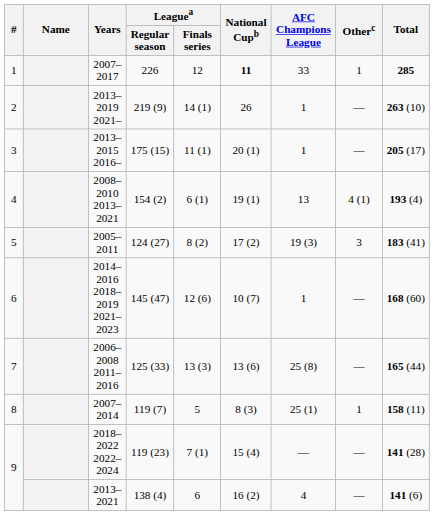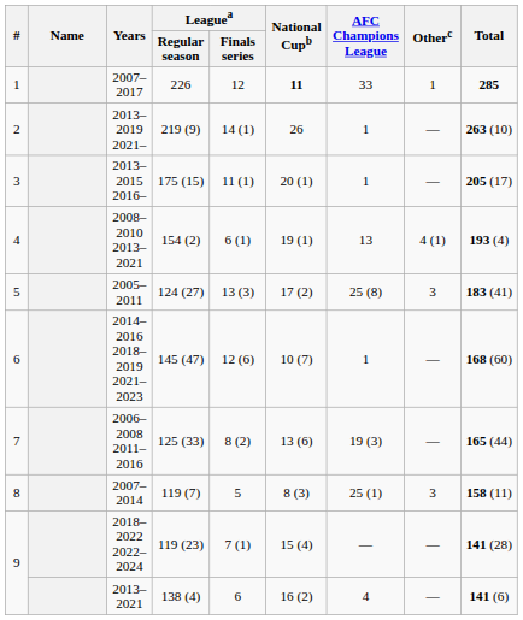2005–2011 | Leaguea / Finals series: 8 (2) -> 13 (3)
2005–2011 | AFC Champions League: 19 (3) -> 25 (8)
2006–2008 2011–2016 | Leaguea / Finals series: 13 (3) -> 8 (2)
2006–2008 2011–2016 | AFC Champions League: 25 (8) -> 19 (3)
2007–2014 | Otherc: 1 -> 3
